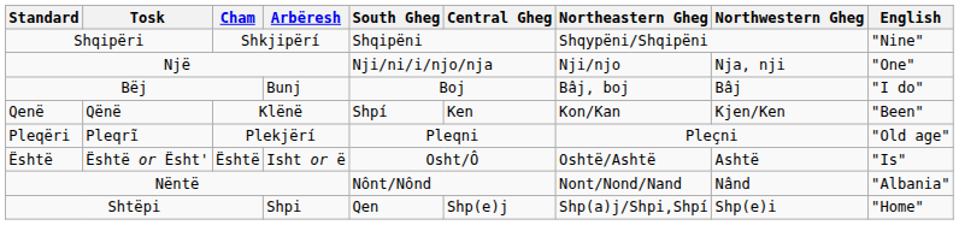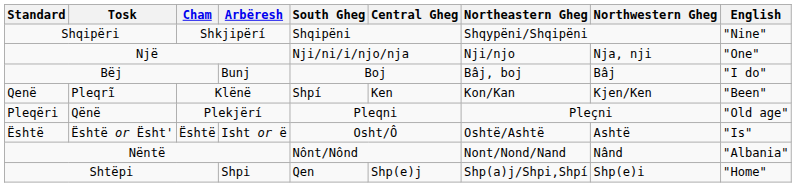Qenë | Tosk: Qënë -> Pleqrĩ
Pleqëri | Tosk: Pleqrĩ -> Qënë
